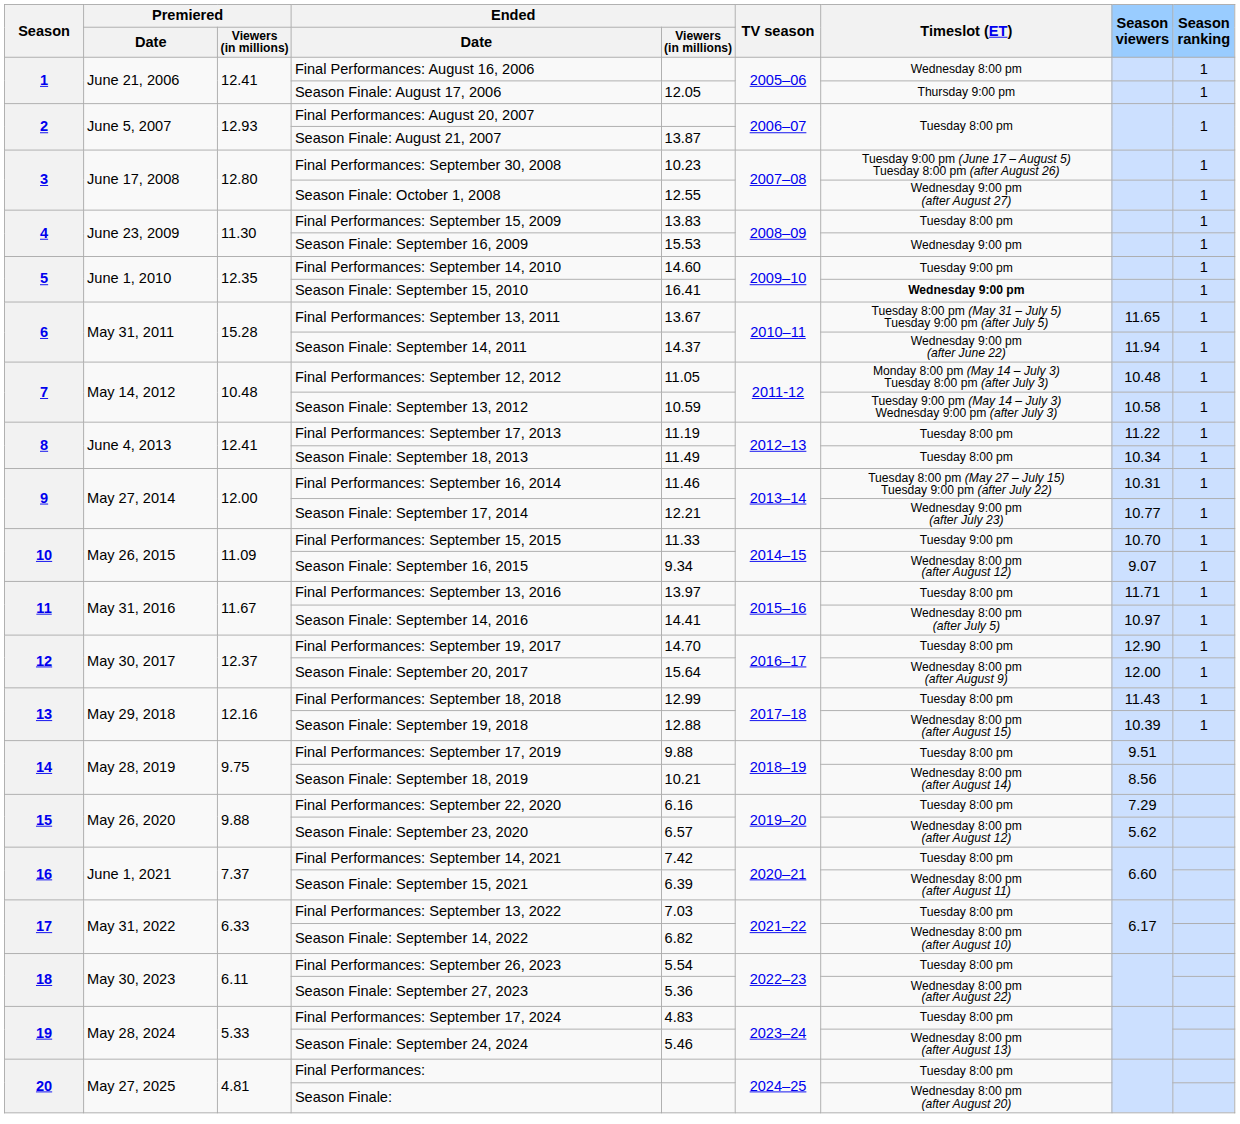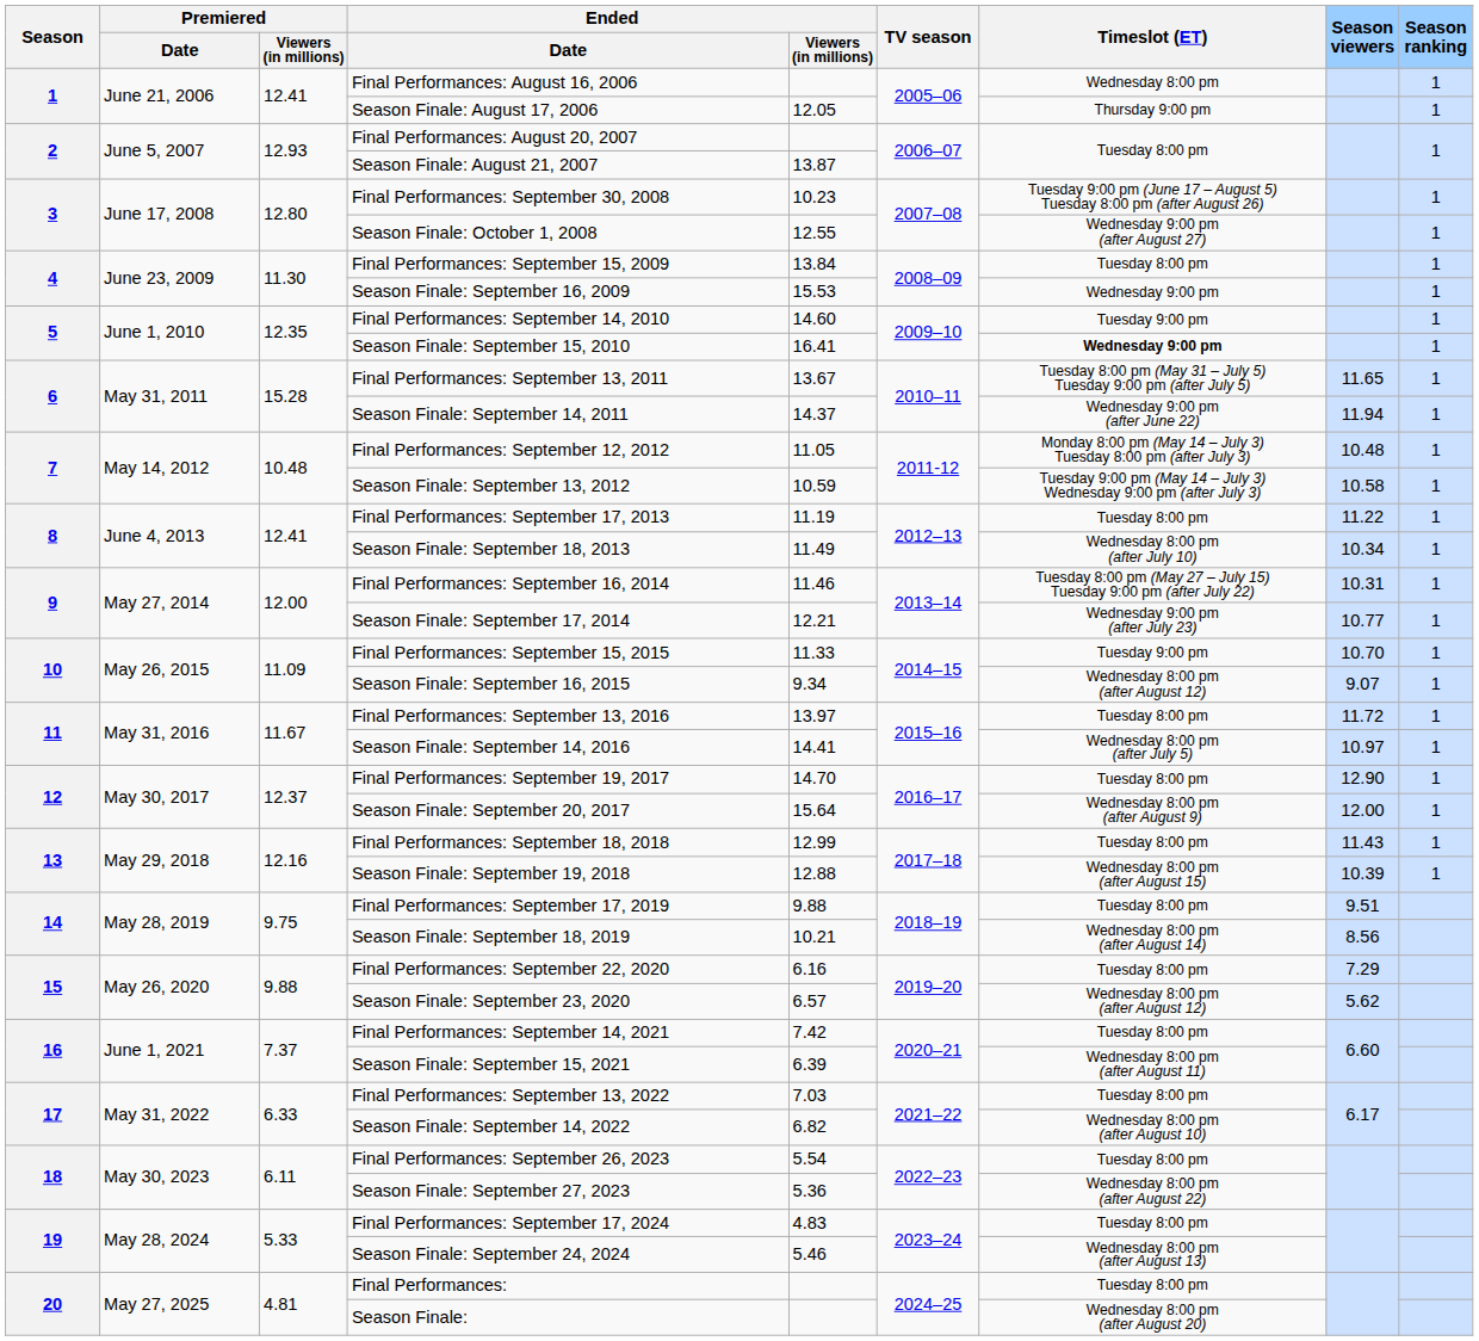Final Performances: September 15, 2009 | Ended / Viewers (in millions): 13.83 -> 13.84
Season Finale: September 18, 2013 | Timeslot (ET): Tuesday 8:00 pm -> Wednesday 8:00 pm (after July 10)
Final Performances: September 13, 2016 | Season viewers: 11.71 -> 11.72
